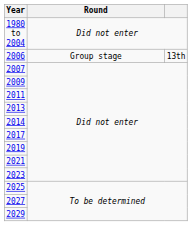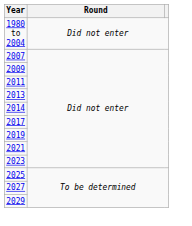- row: 2006 | Group stage | 13th
